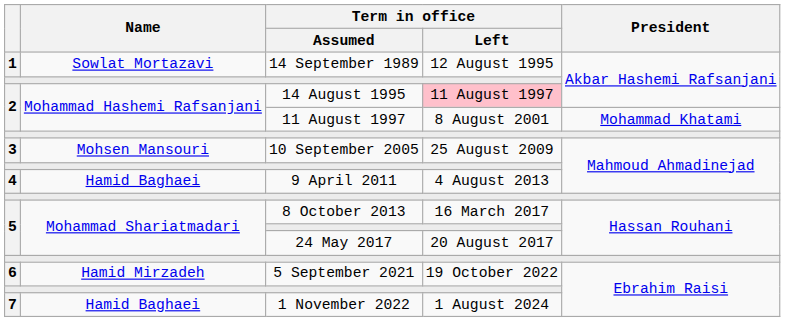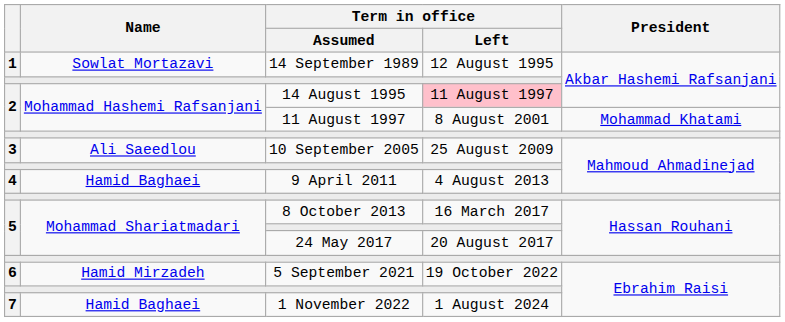10 September 2005 | Name: Mohsen Mansouri -> Ali Saeedlou
